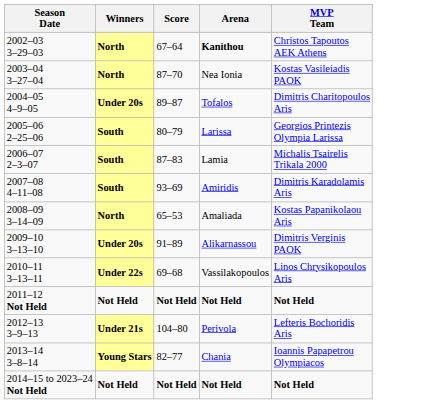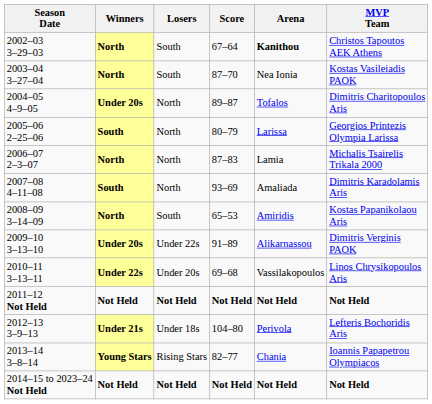+ column: Losers | South | South | North | North | North | North | South | Under 22s | Under 20s | Not Held | Under 18s | Rising Stars | Not Held
2006–07 2–3–07 | Winners: South -> North
2007–08 4–11–08 | Arena: Amiridis -> Amaliada
2008–09 3–14–09 | Arena: Amaliada -> Amiridis
